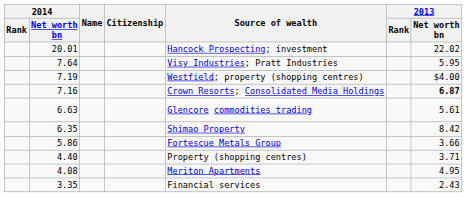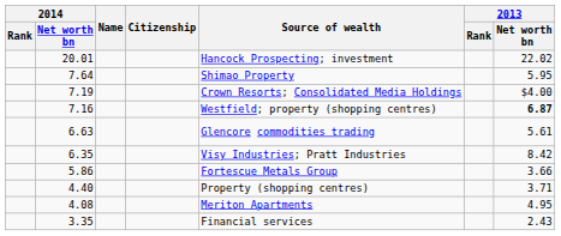7.64 | Source of wealth: Visy Industries; Pratt Industries -> Shimao Property
7.19 | Source of wealth: Westfield; property (shopping centres) -> Crown Resorts; Consolidated Media Holdings
7.16 | Source of wealth: Crown Resorts; Consolidated Media Holdings -> Westfield; property (shopping centres)
6.35 | Source of wealth: Shimao Property -> Visy Industries; Pratt Industries
